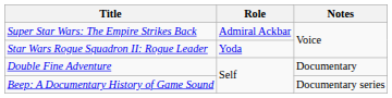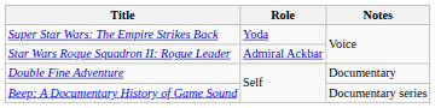Super Star Wars: The Empire Strikes Back | Role: Admiral Ackbar -> Yoda
Star Wars Rogue Squadron II: Rogue Leader | Role: Yoda -> Admiral Ackbar
